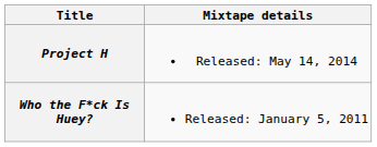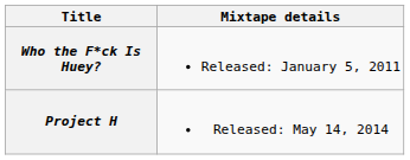rows swapped: Who the F*ck Is Huey? <-> Project H
